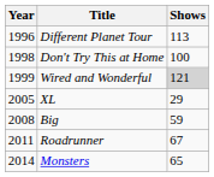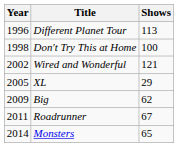Wired and Wonderful | Year: 1999 -> 2002
Wired and Wonderful | Shows: lightgrey background -> no background
Big | Year: 2008 -> 2009
Big | Shows: 59 -> 62
